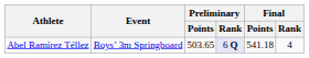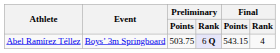Abel Ramírez Téllez | Preliminary / Points: 503.65 -> 503.75
Abel Ramírez Téllez | Final / Points: 541.18 -> 543.15
